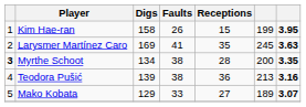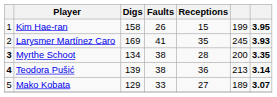Larysmer Martínez Caro | column 7: 3.63 -> 3.93
Teodora Pušić | column 1: normal -> bold
Teodora Pušić | column 7: 3.16 -> 3.14
